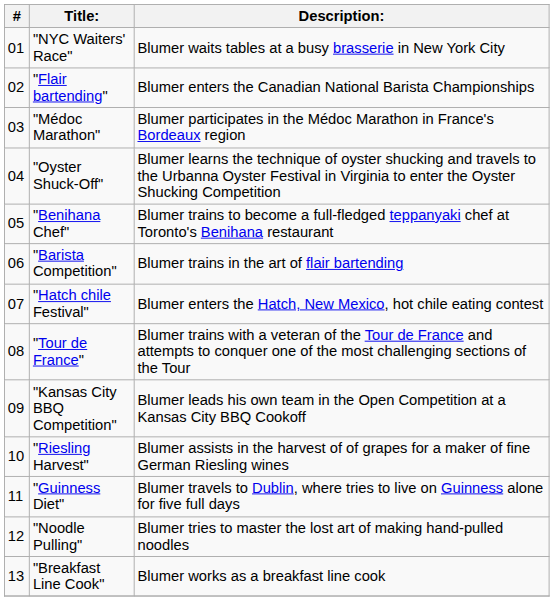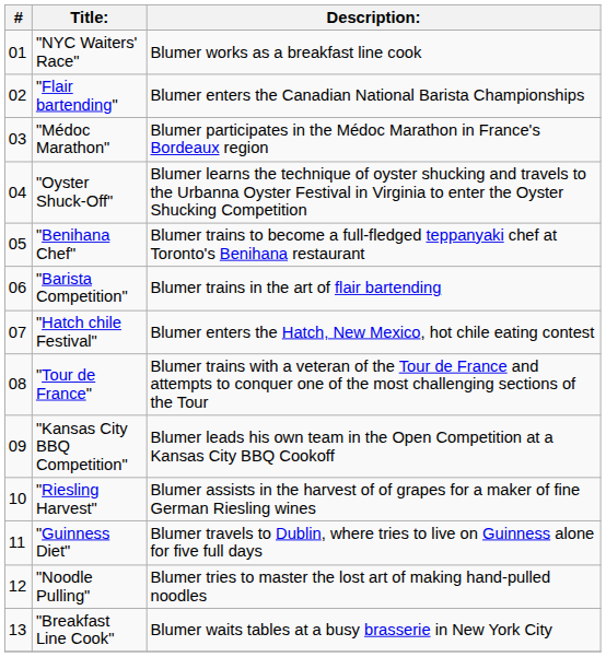"NYC Waiters' Race" | Description:: Blumer waits tables at a busy brasserie in New York City -> Blumer works as a breakfast line cook
"Breakfast Line Cook" | Description:: Blumer works as a breakfast line cook -> Blumer waits tables at a busy brasserie in New York City
